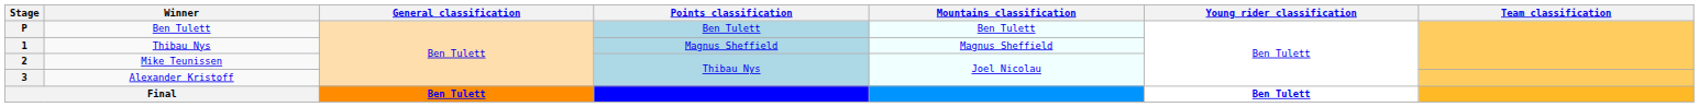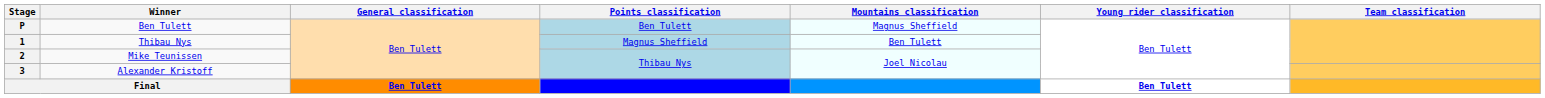P | Mountains classification: Ben Tulett -> Magnus Sheffield
1 | Mountains classification: Magnus Sheffield -> Ben Tulett
